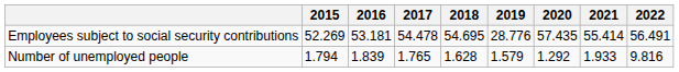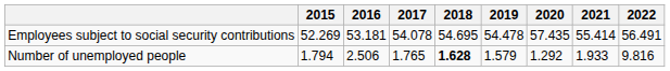Employees subject to social security contributions | 2017: 54.478 -> 54.078
Employees subject to social security contributions | 2019: 28.776 -> 54.478
Number of unemployed people | 2016: 1.839 -> 2.506
Number of unemployed people | 2018: normal -> bold
